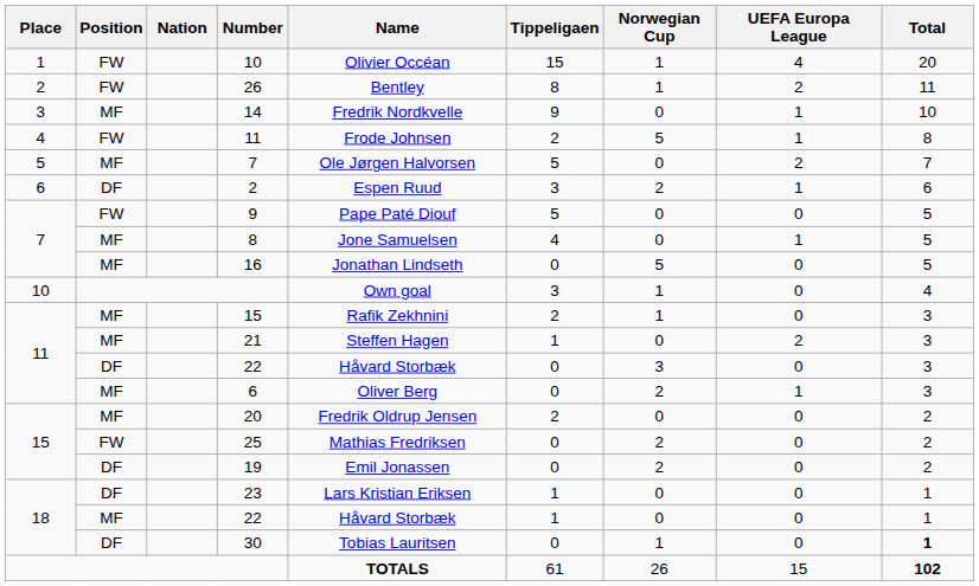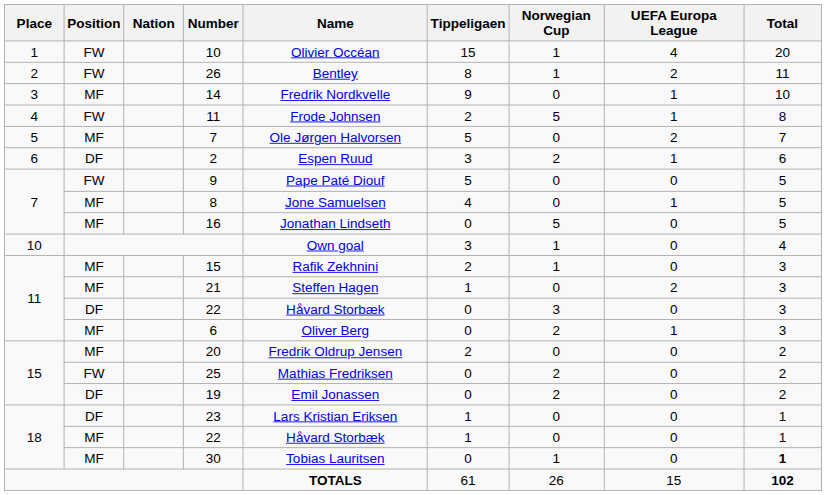30 | Position: DF -> MF
